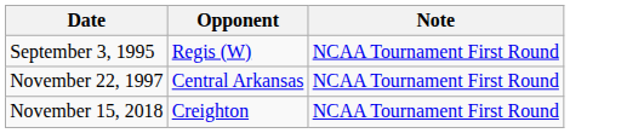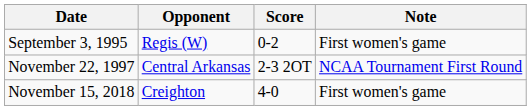+ column: Score | 0-2 | 2-3 2OT | 4-0
September 3, 1995 | Note: NCAA Tournament First Round -> First women's game
November 15, 2018 | Note: NCAA Tournament First Round -> First women's game
